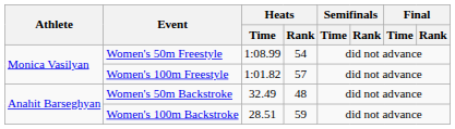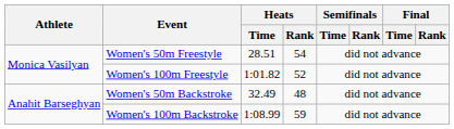Women's 50m Freestyle | Heats / Time: 1:08.99 -> 28.51
Women's 100m Freestyle | Heats / Rank: 57 -> 52
Women's 100m Backstroke | Heats / Time: 28.51 -> 1:08.99
